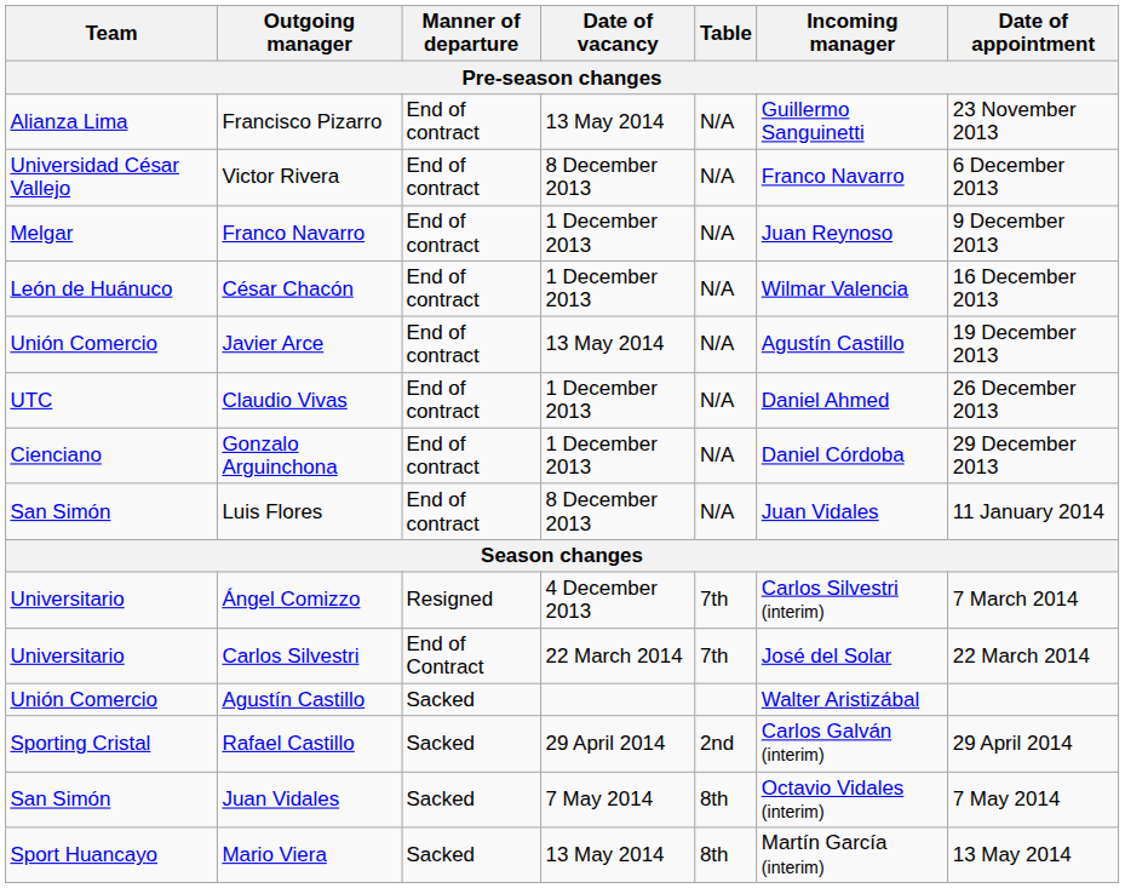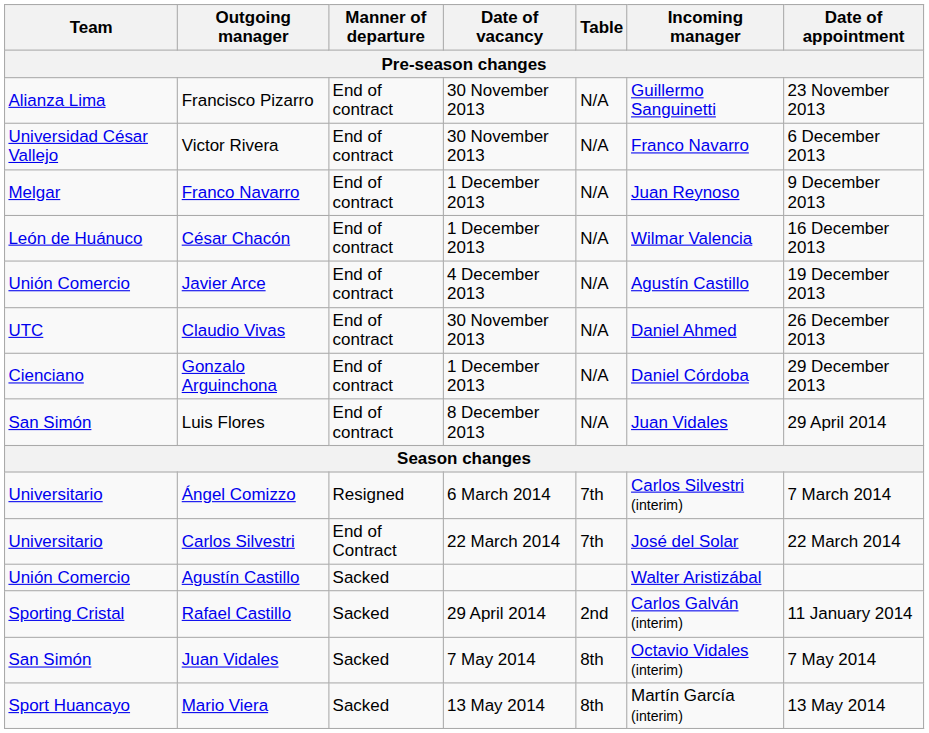Francisco Pizarro | Date of vacancy: 13 May 2014 -> 30 November 2013
Victor Rivera | Date of vacancy: 8 December 2013 -> 30 November 2013
Javier Arce | Date of vacancy: 13 May 2014 -> 4 December 2013
Claudio Vivas | Date of vacancy: 1 December 2013 -> 30 November 2013
Luis Flores | Date of appointment: 11 January 2014 -> 29 April 2014
Ángel Comizzo | Date of vacancy: 4 December 2013 -> 6 March 2014
Rafael Castillo | Date of appointment: 29 April 2014 -> 11 January 2014
